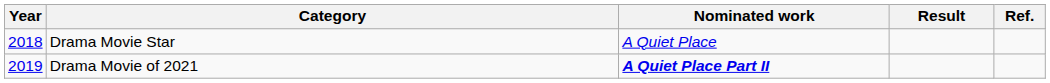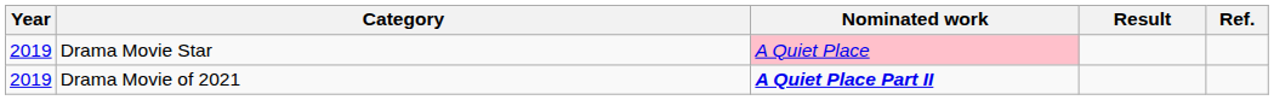Drama Movie Star | Year: 2018 -> 2019
Drama Movie Star | Nominated work: no background -> pink background
